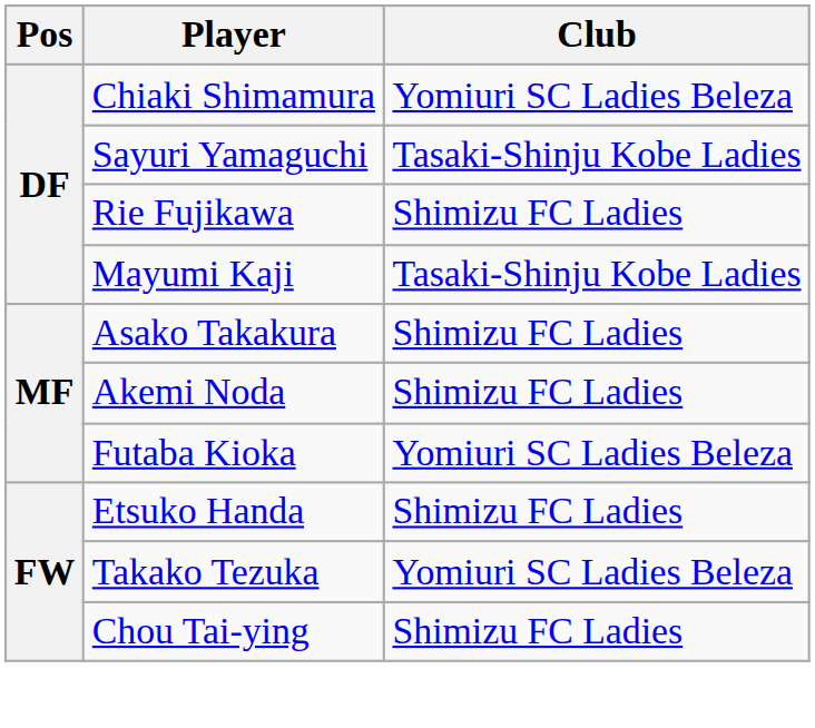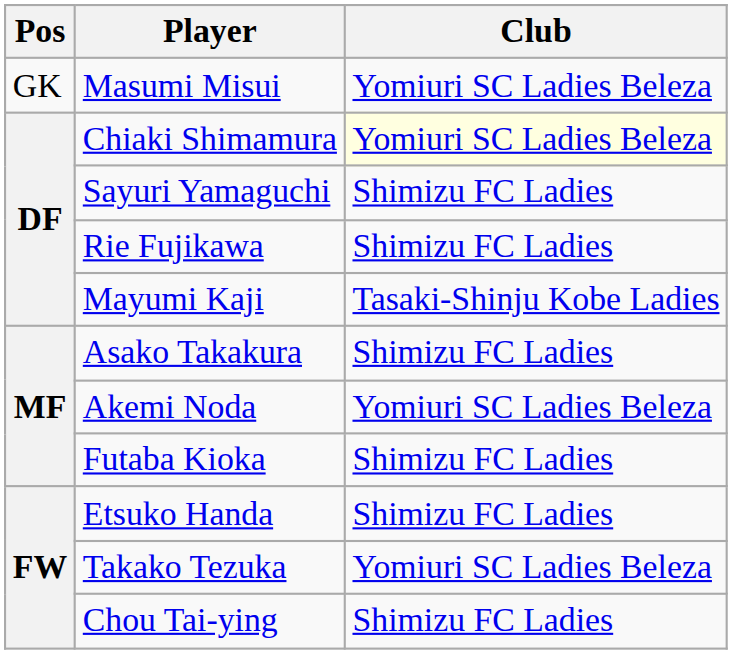+ row: GK | Masumi Misui | Yomiuri SC Ladies Beleza
Chiaki Shimamura | Club: no background -> lightyellow background
Sayuri Yamaguchi | Club: Tasaki-Shinju Kobe Ladies -> Shimizu FC Ladies
Akemi Noda | Club: Shimizu FC Ladies -> Yomiuri SC Ladies Beleza
Futaba Kioka | Club: Yomiuri SC Ladies Beleza -> Shimizu FC Ladies
